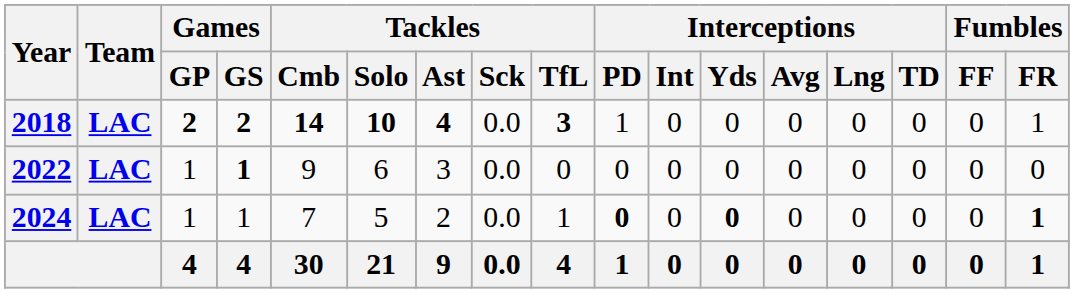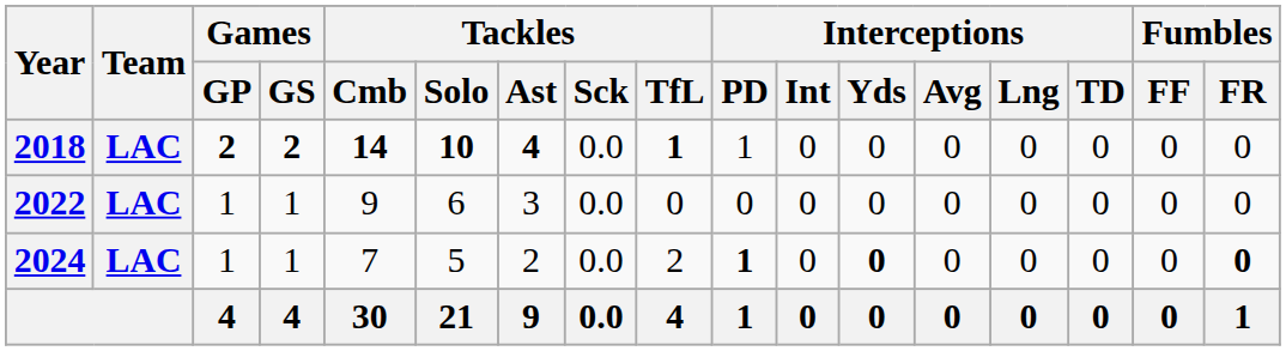2018 | Tackles / TfL: 3 -> 1
2018 | Fumbles / FR: 1 -> 0
2022 | Games / GS: bold -> normal
2024 | Tackles / TfL: 1 -> 2
2024 | Interceptions / PD: 0 -> 1
2024 | Fumbles / FR: 1 -> 0
